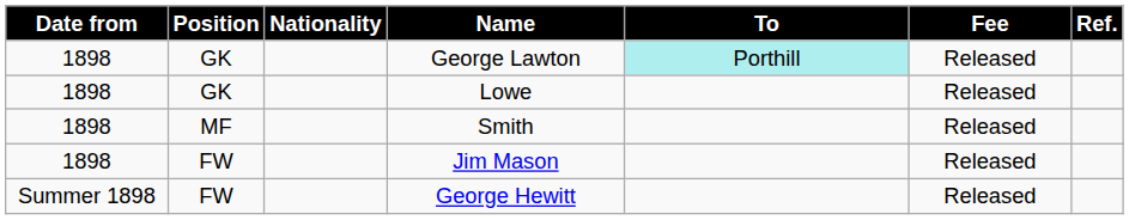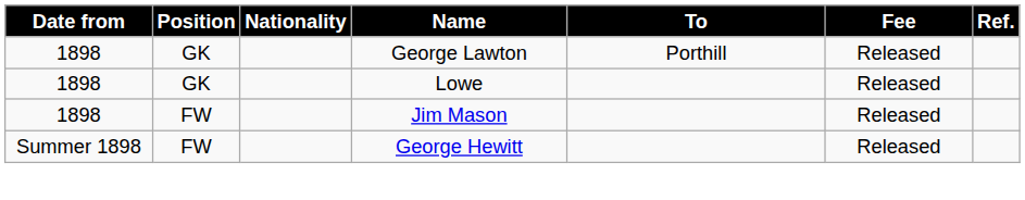George Lawton | To: paleturquoise background -> no background
- row: 1898 | MF | Smith | Released
